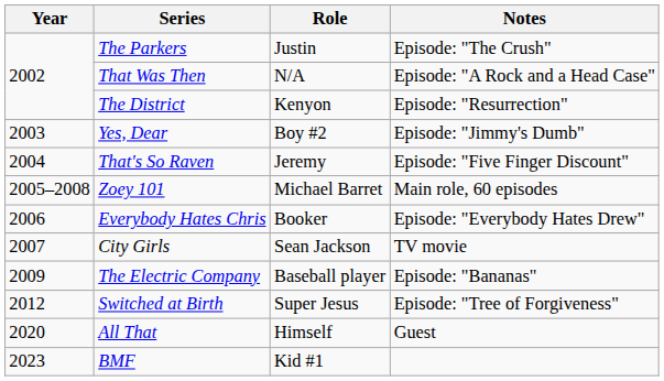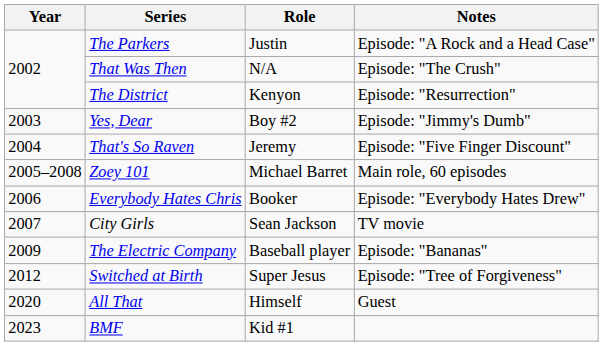The Parkers | Notes: Episode: "The Crush" -> Episode: "A Rock and a Head Case"
That Was Then | Notes: Episode: "A Rock and a Head Case" -> Episode: "The Crush"
